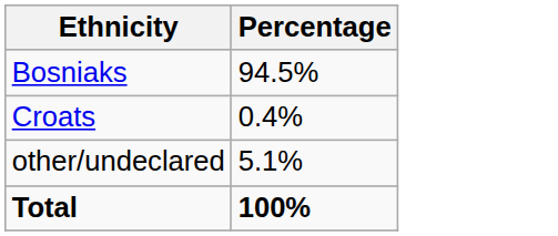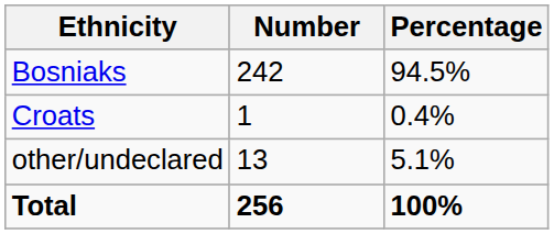+ column: Number | 242 | 1 | 13 | 256
